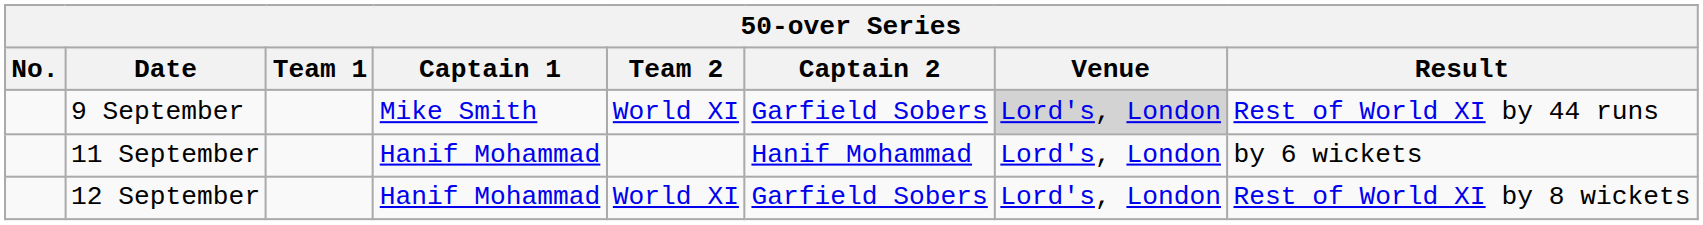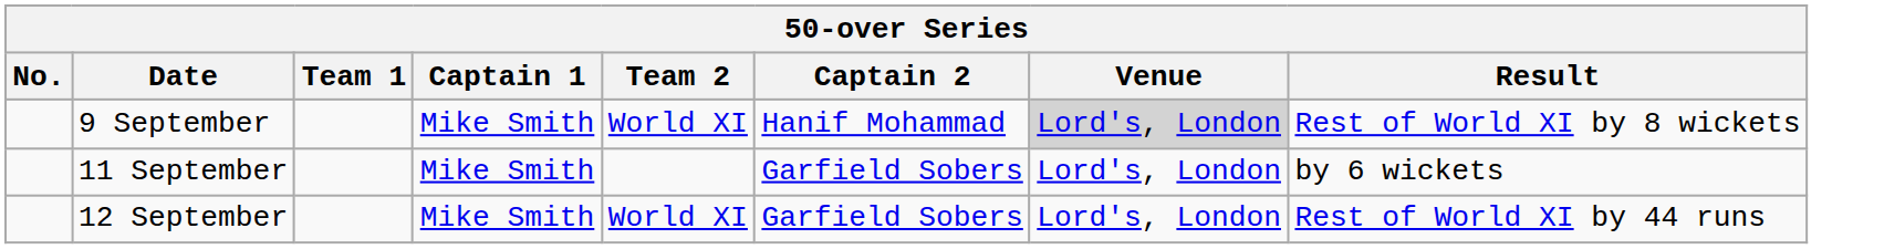9 September | Captain 2: Garfield Sobers -> Hanif Mohammad
9 September | Result: Rest of World XI by 44 runs -> Rest of World XI by 8 wickets
11 September | Captain 1: Hanif Mohammad -> Mike Smith
11 September | Captain 2: Hanif Mohammad -> Garfield Sobers
12 September | Captain 1: Hanif Mohammad -> Mike Smith
12 September | Result: Rest of World XI by 8 wickets -> Rest of World XI by 44 runs
